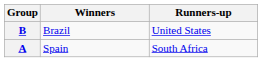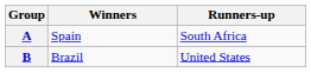rows swapped: A <-> B
